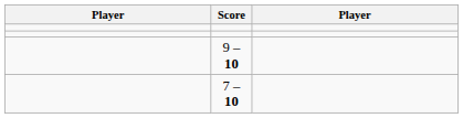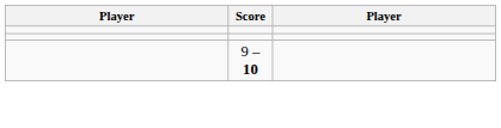- row: 7 – 10
